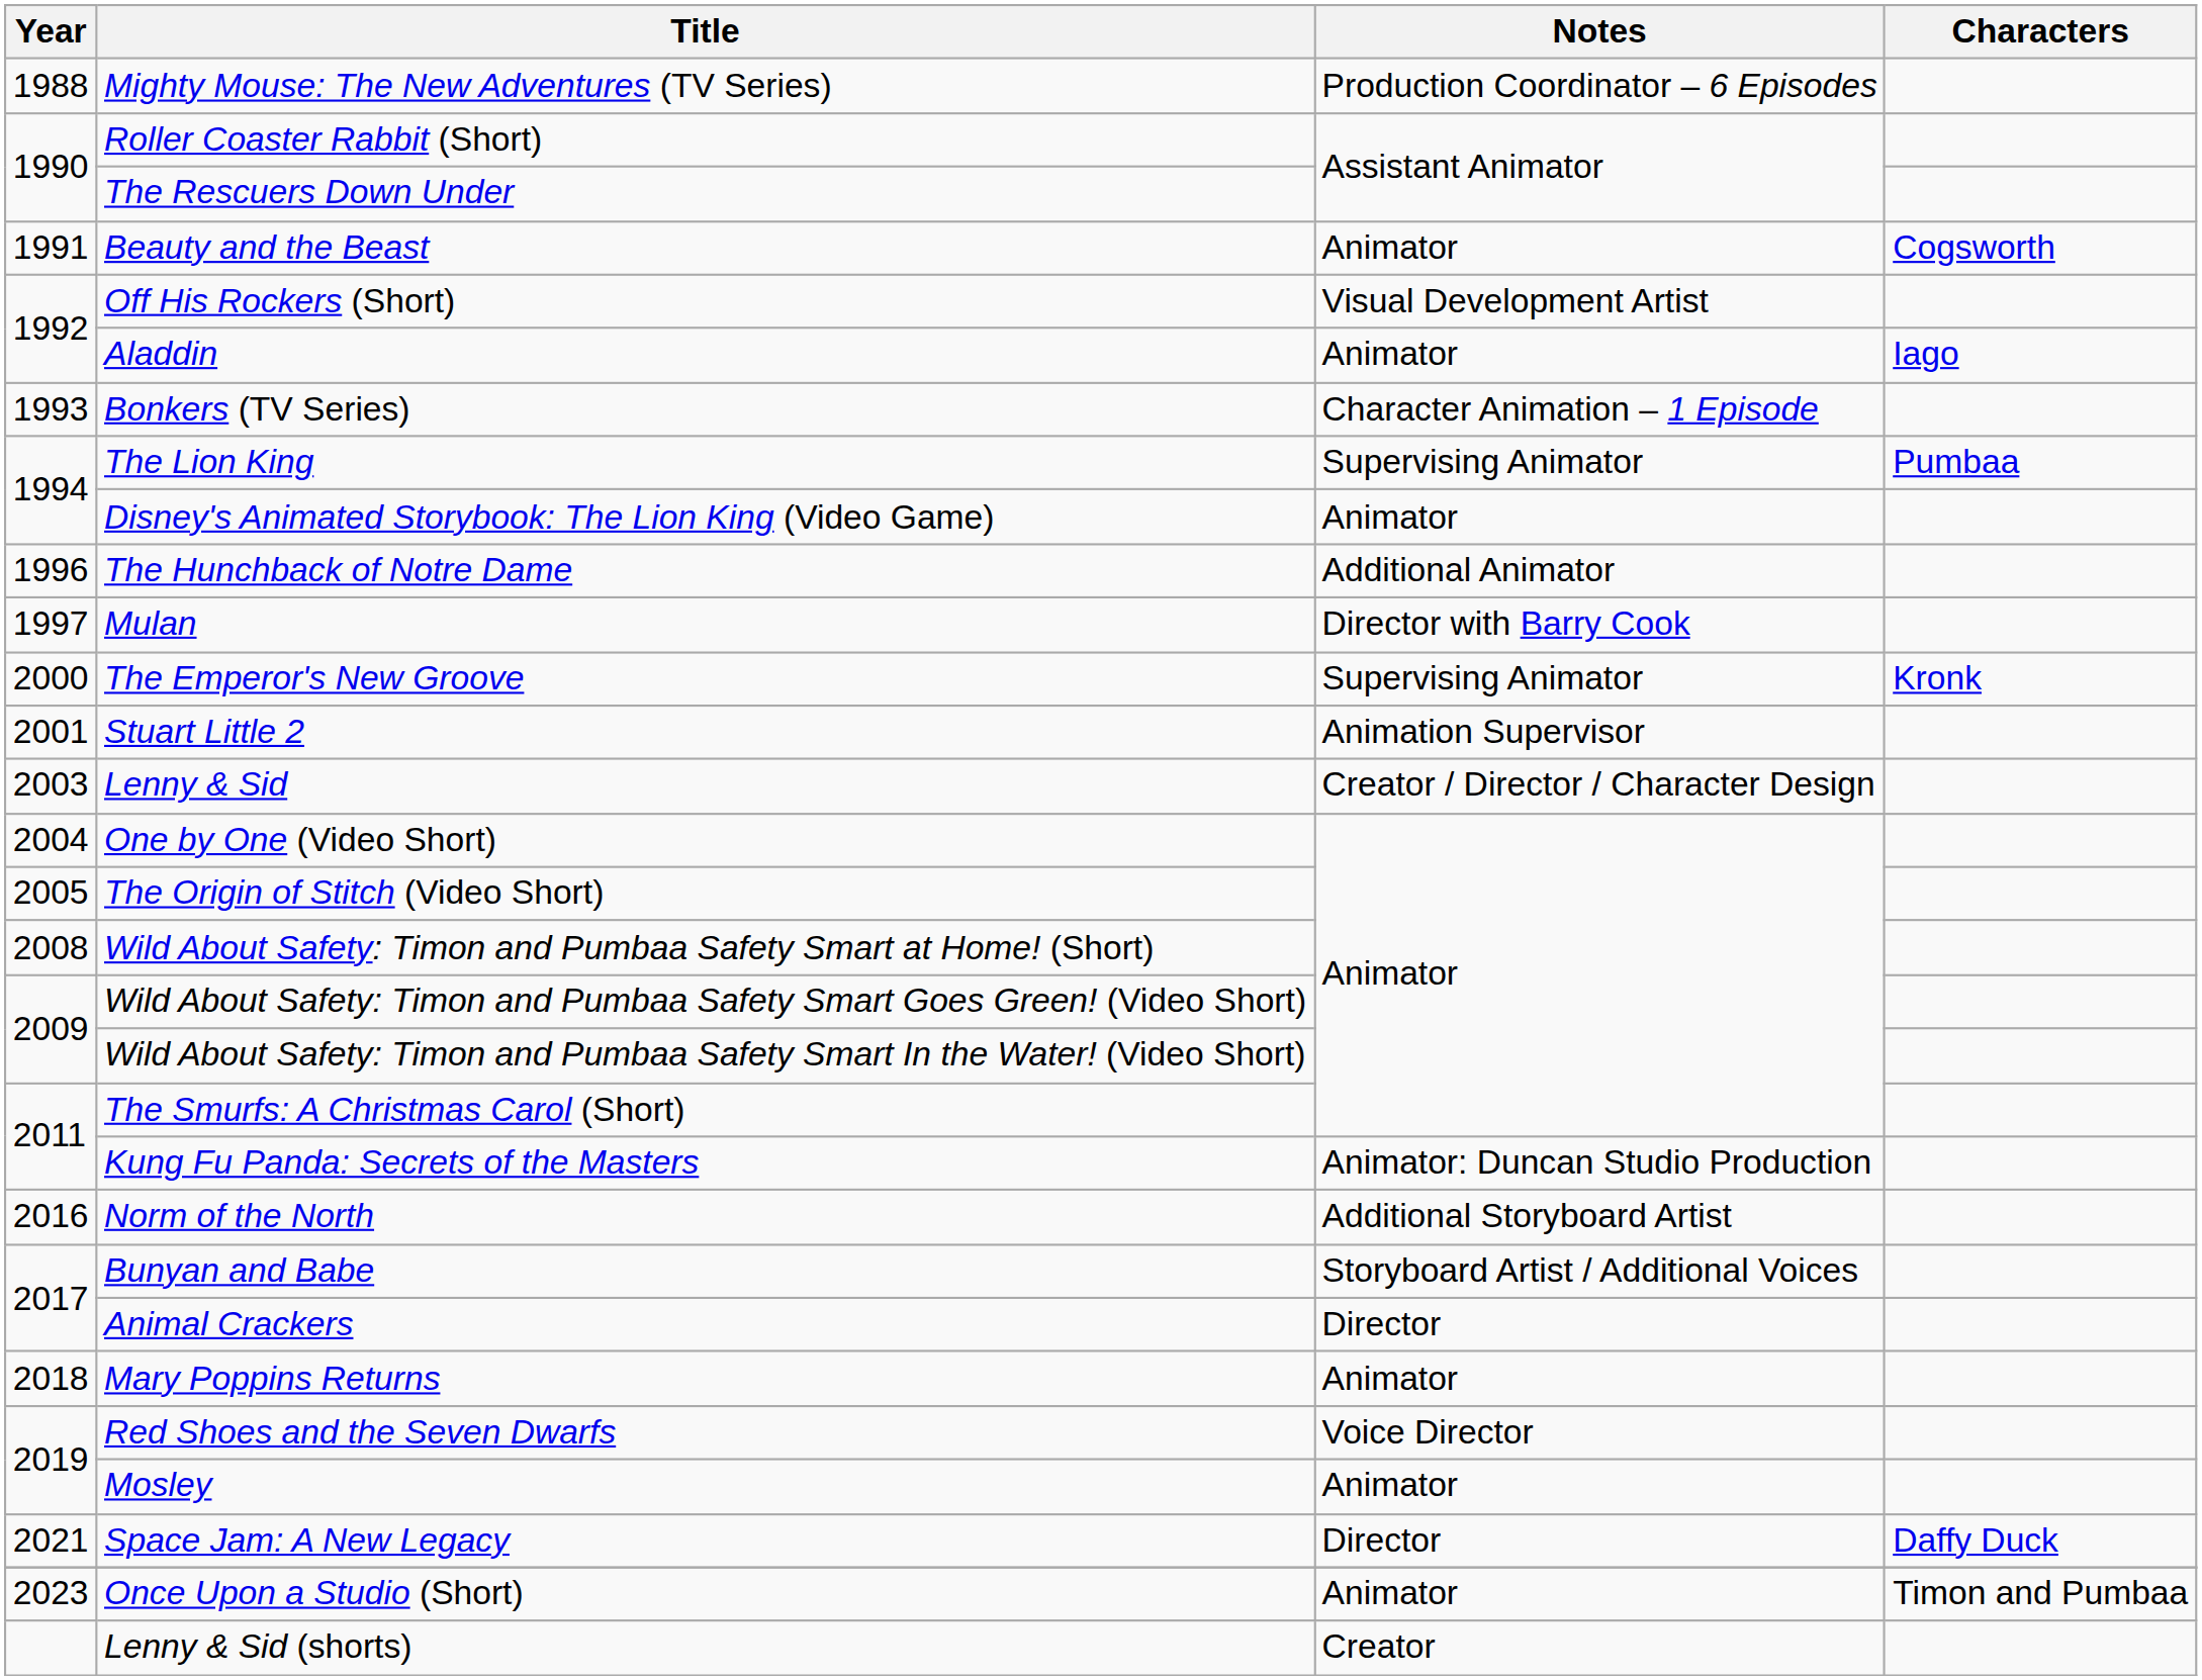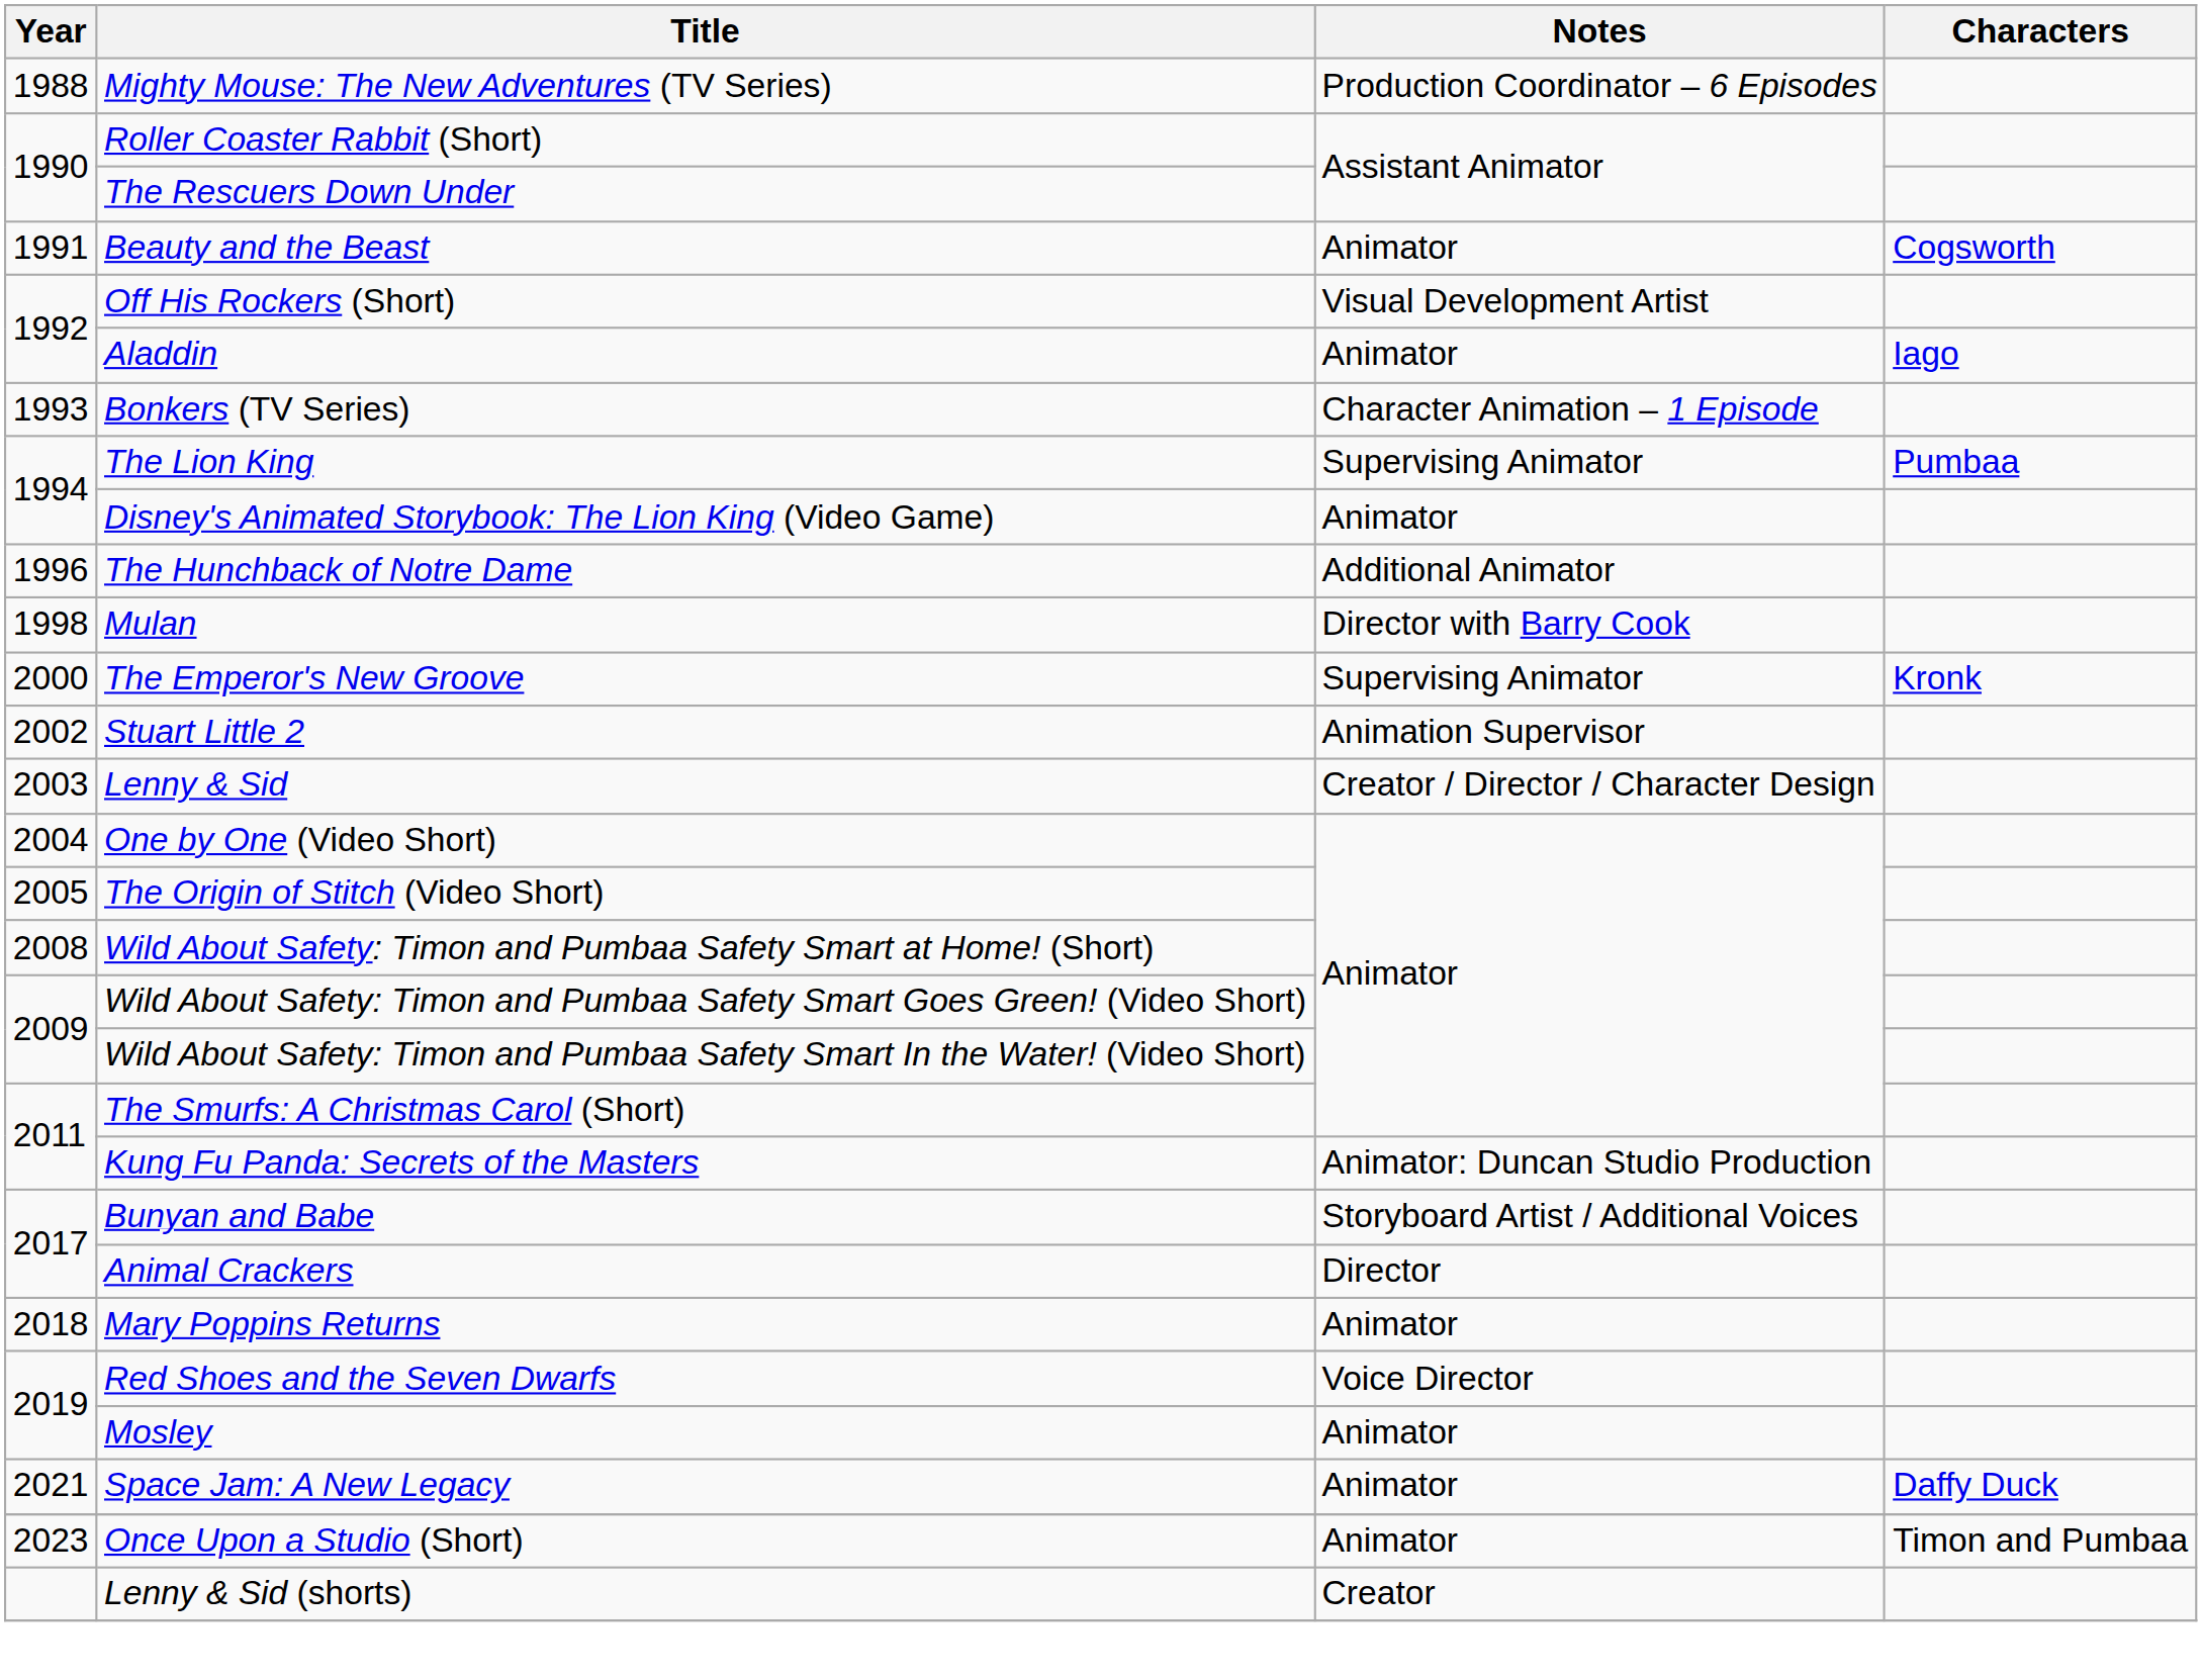Mulan | Year: 1997 -> 1998
Stuart Little 2 | Year: 2001 -> 2002
- row: 2016 | Norm of the North | Additional Storyboard Artist
Space Jam: A New Legacy | Notes: Director -> Animator
